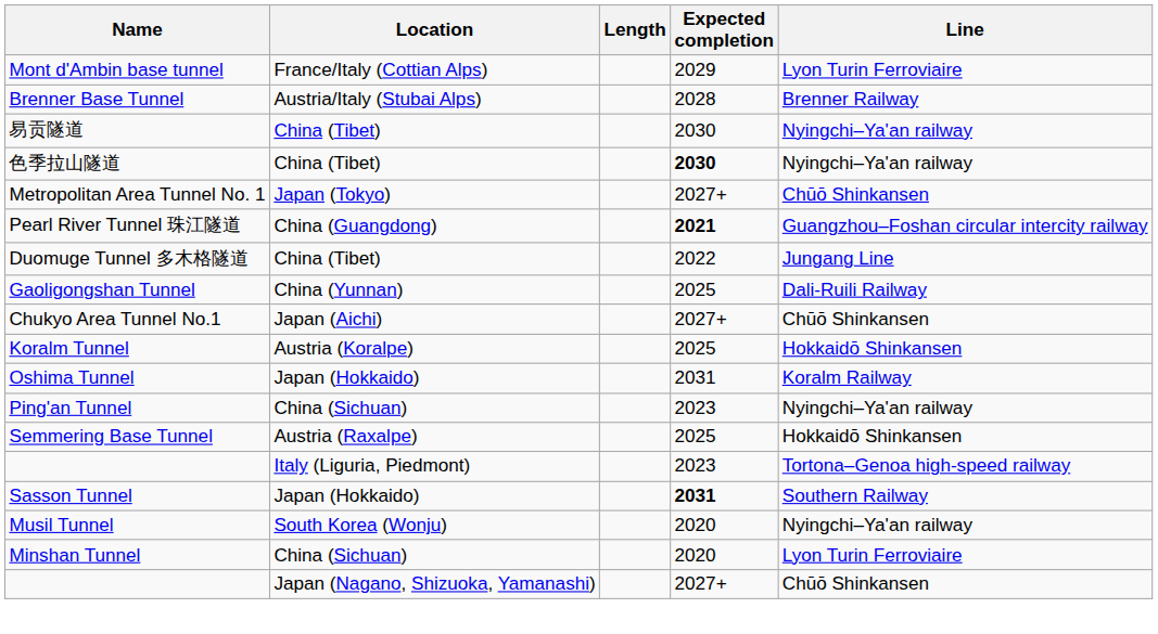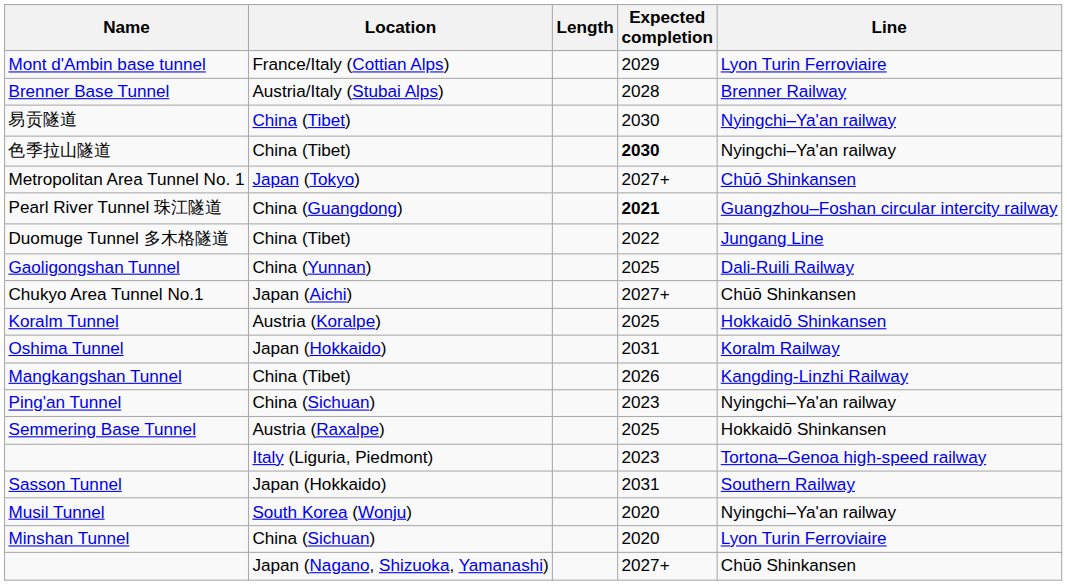+ row: Mangkangshan Tunnel | China (Tibet) | 2026 | Kangding-Linzhi Railway
Sasson Tunnel | Expected completion: bold -> normal
